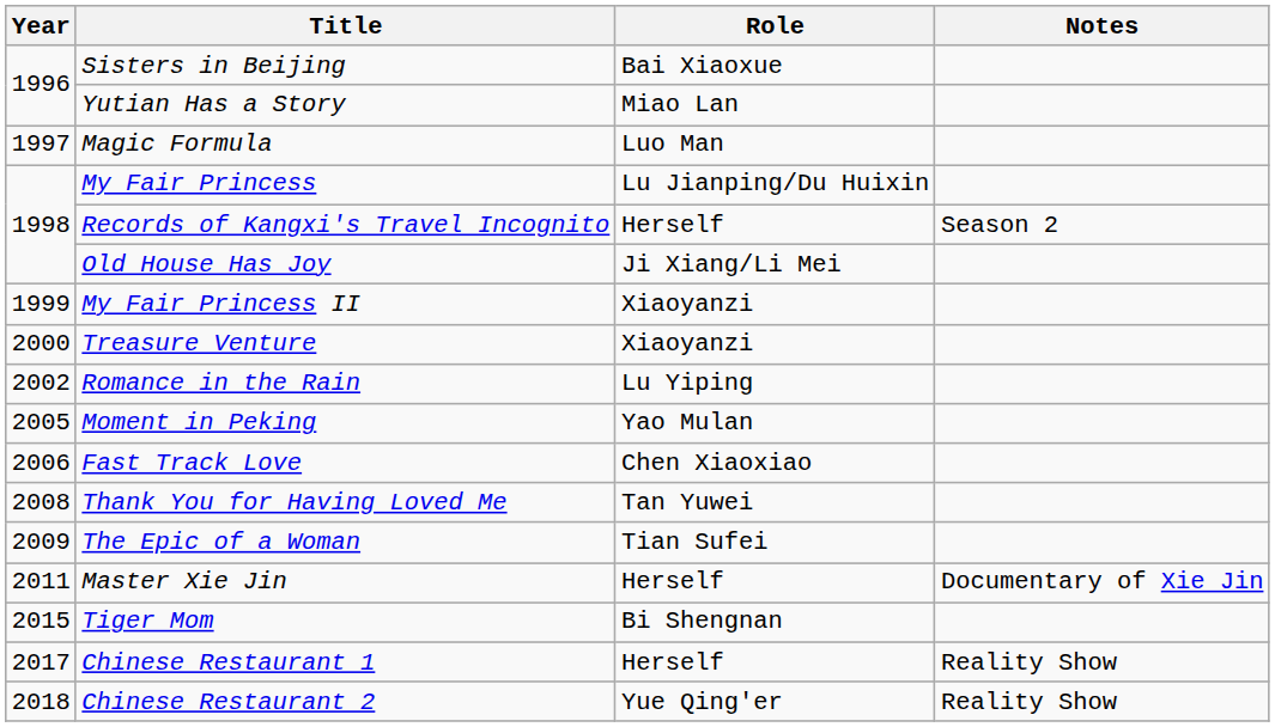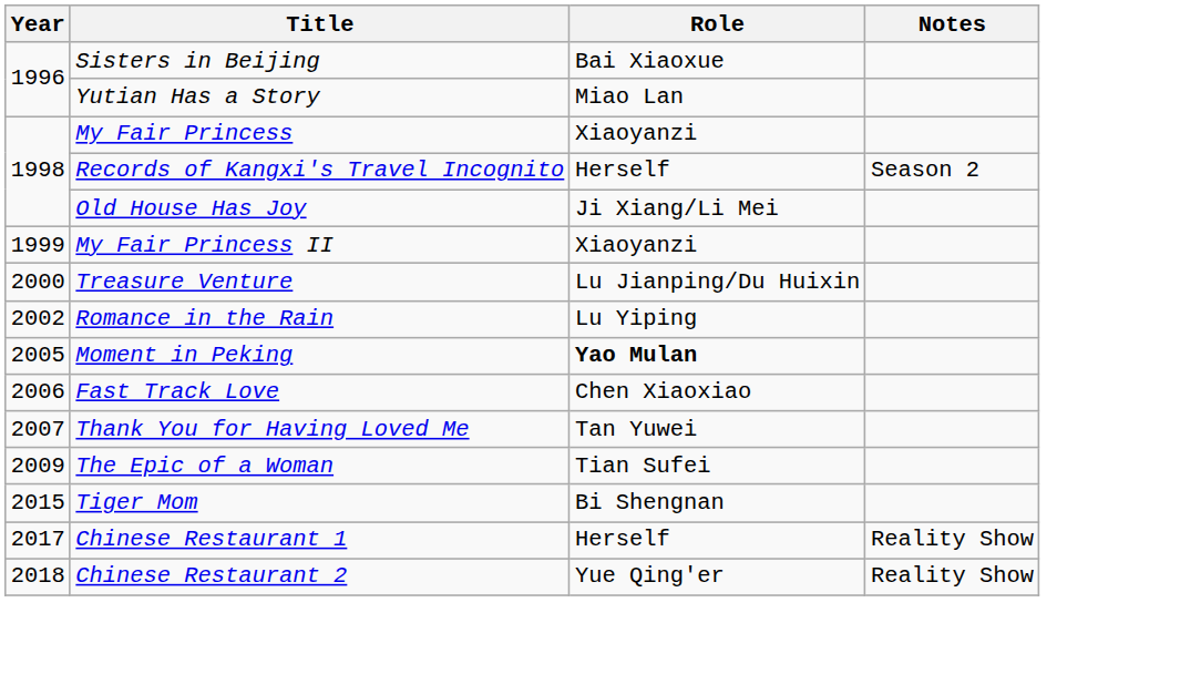- row: 1997 | Magic Formula | Luo Man
My Fair Princess | Role: Lu Jianping/Du Huixin -> Xiaoyanzi
Treasure Venture | Role: Xiaoyanzi -> Lu Jianping/Du Huixin
Moment in Peking | Role: normal -> bold
Thank You for Having Loved Me | Year: 2008 -> 2007
- row: 2011 | Master Xie Jin | Herself | Documentary of Xie Jin
